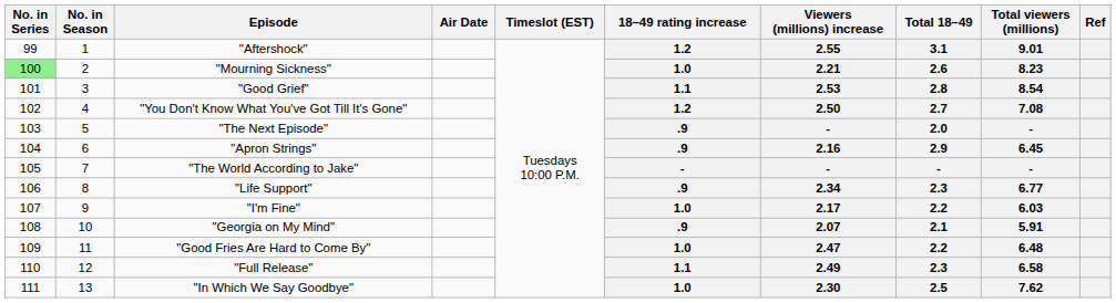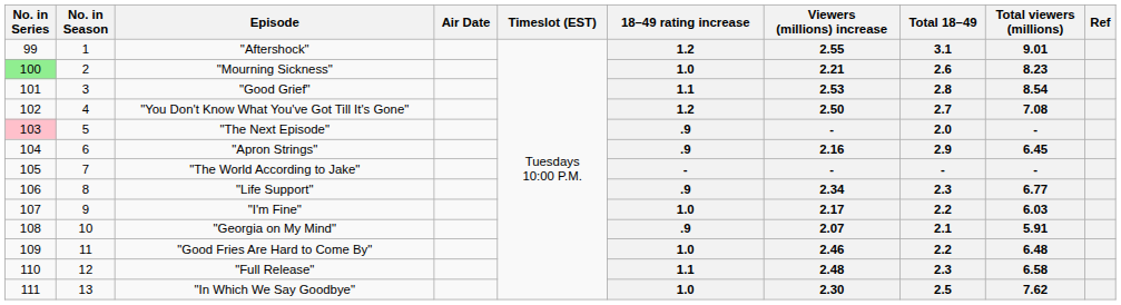"The Next Episode" | No. in Series: no background -> pink background
"Good Fries Are Hard to Come By" | Viewers (millions) increase: 2.47 -> 2.46
"Full Release" | Viewers (millions) increase: 2.49 -> 2.48
